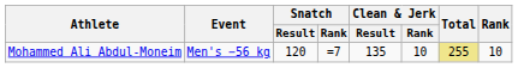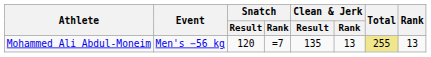Mohammed Ali Abdul-Moneim | Clean & Jerk / Rank: 10 -> 13
Mohammed Ali Abdul-Moneim | Rank: 10 -> 13
